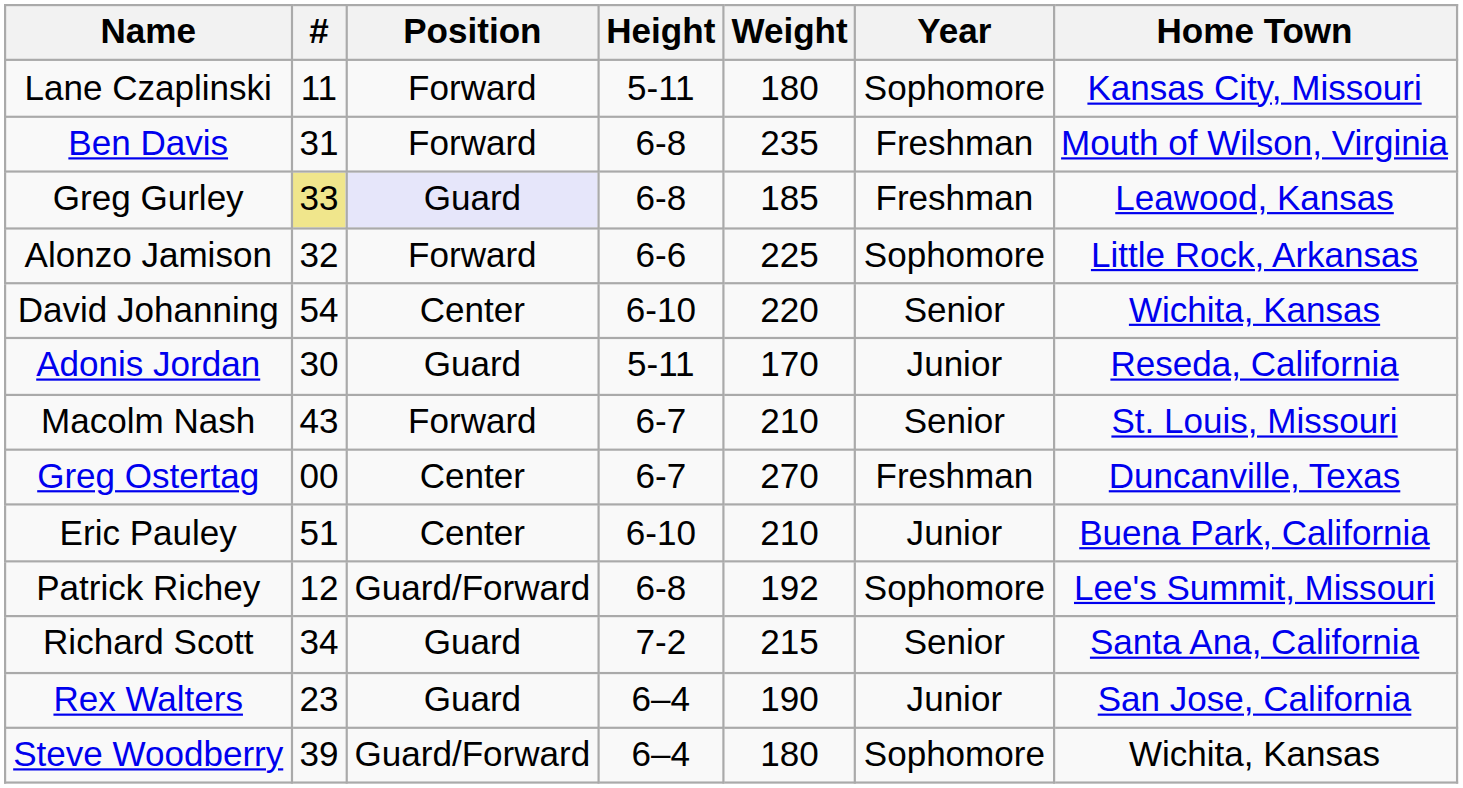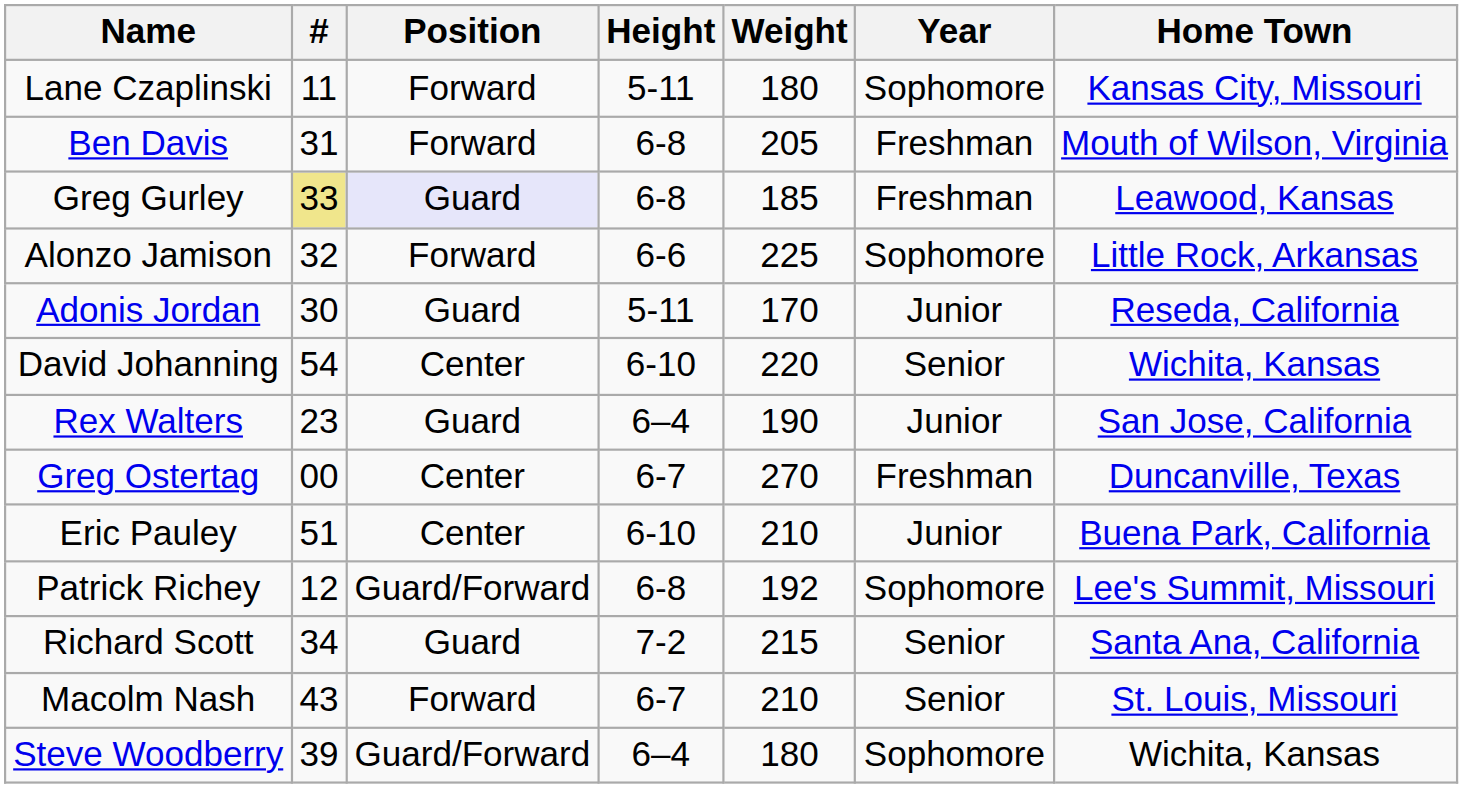Ben Davis | Weight: 235 -> 205
rows swapped: David Johanning <-> Adonis Jordan
rows swapped: Macolm Nash <-> Rex Walters
